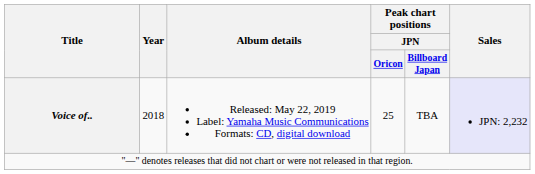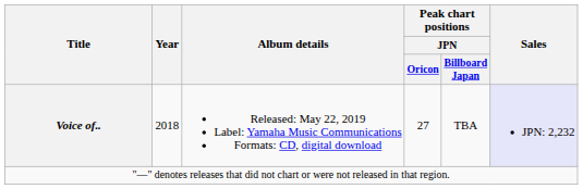Voice of.. | Peak chart positions / JPN / Oricon: 25 -> 27
